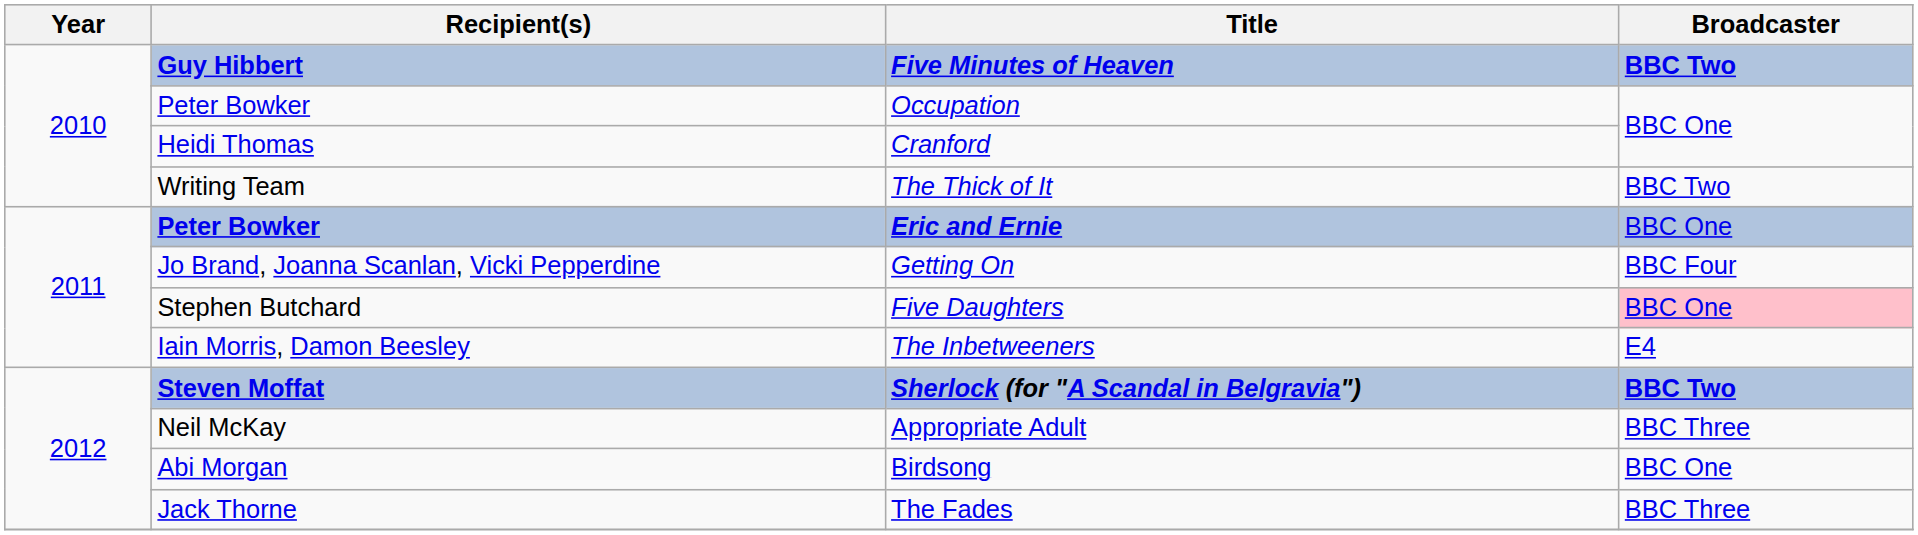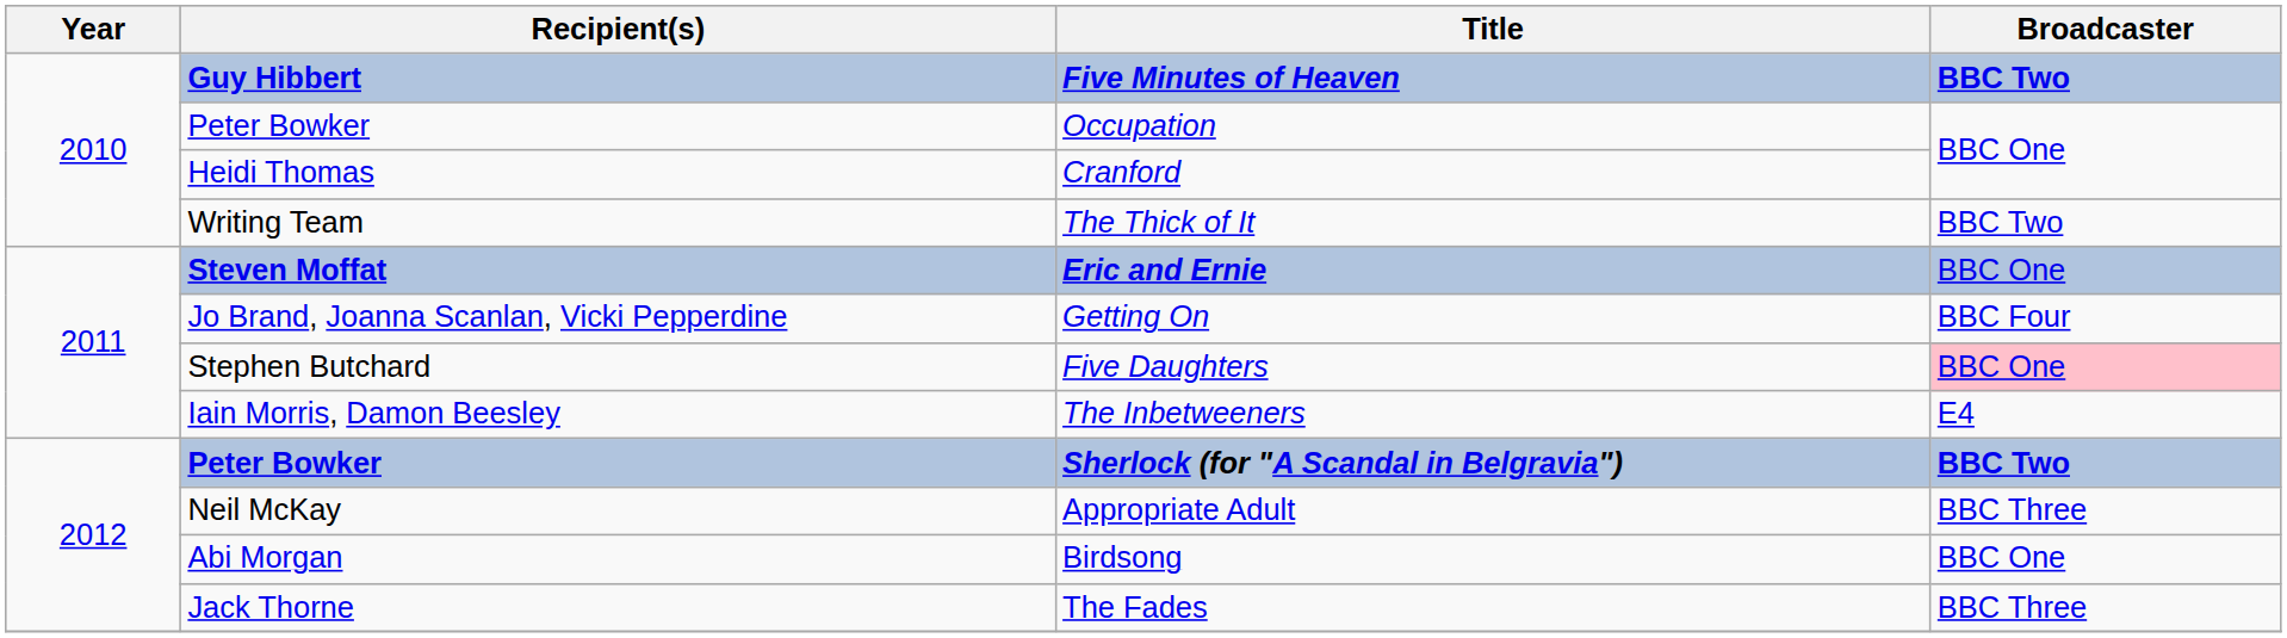Eric and Ernie | Recipient(s): Peter Bowker -> Steven Moffat
Sherlock (for "A Scandal in Belgravia") | Recipient(s): Steven Moffat -> Peter Bowker
